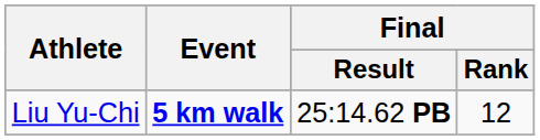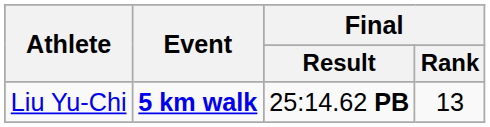Liu Yu-Chi | Final / Rank: 12 -> 13
